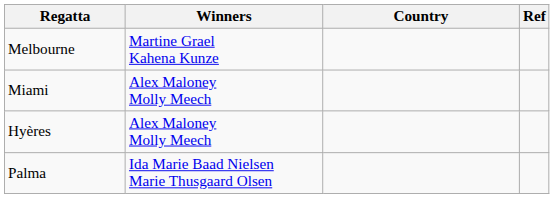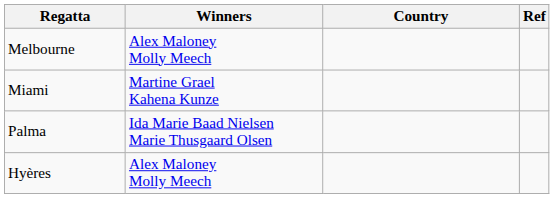Melbourne | Winners: Martine Grael Kahena Kunze -> Alex Maloney Molly Meech
Miami | Winners: Alex Maloney Molly Meech -> Martine Grael Kahena Kunze
rows swapped: Palma <-> Hyères
